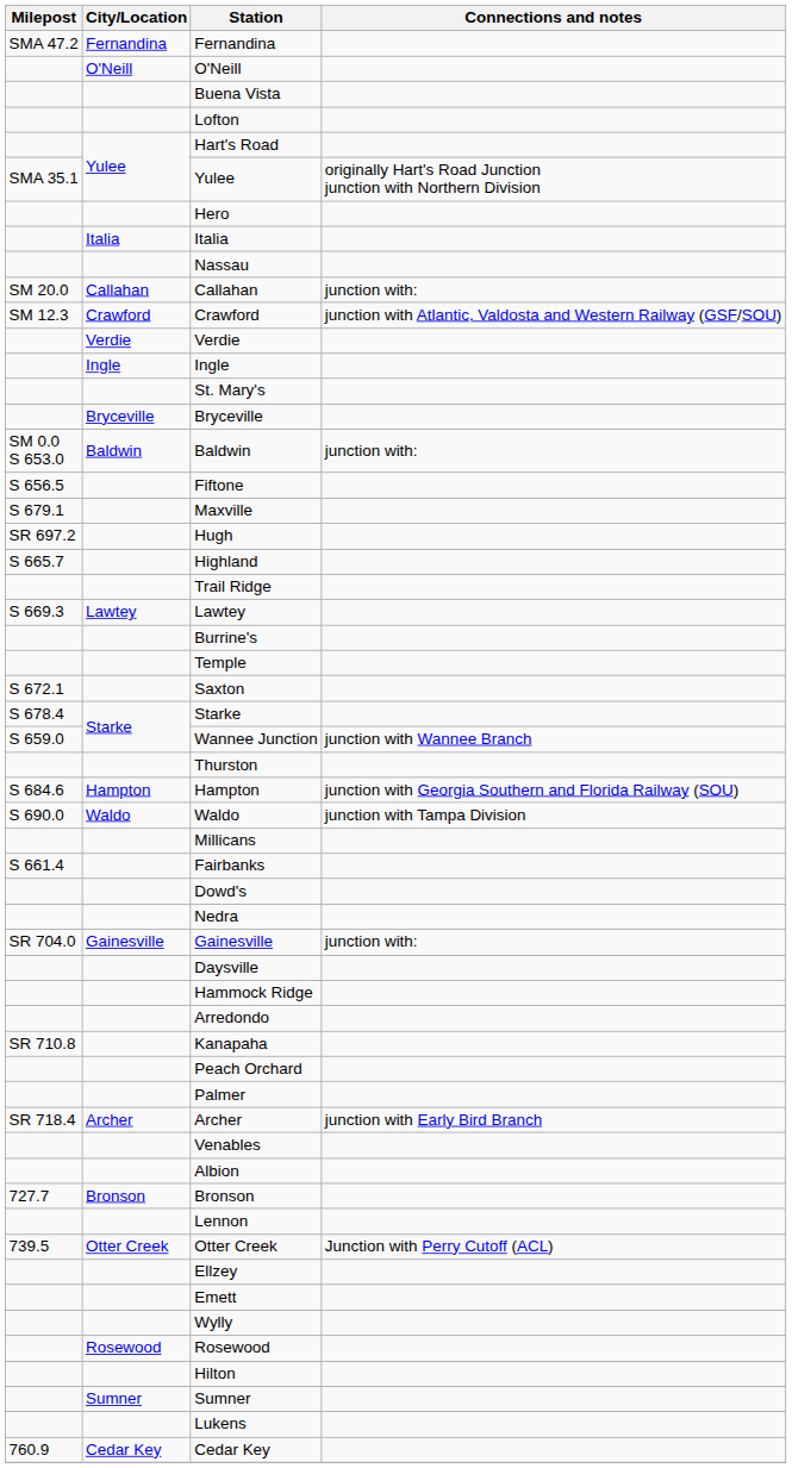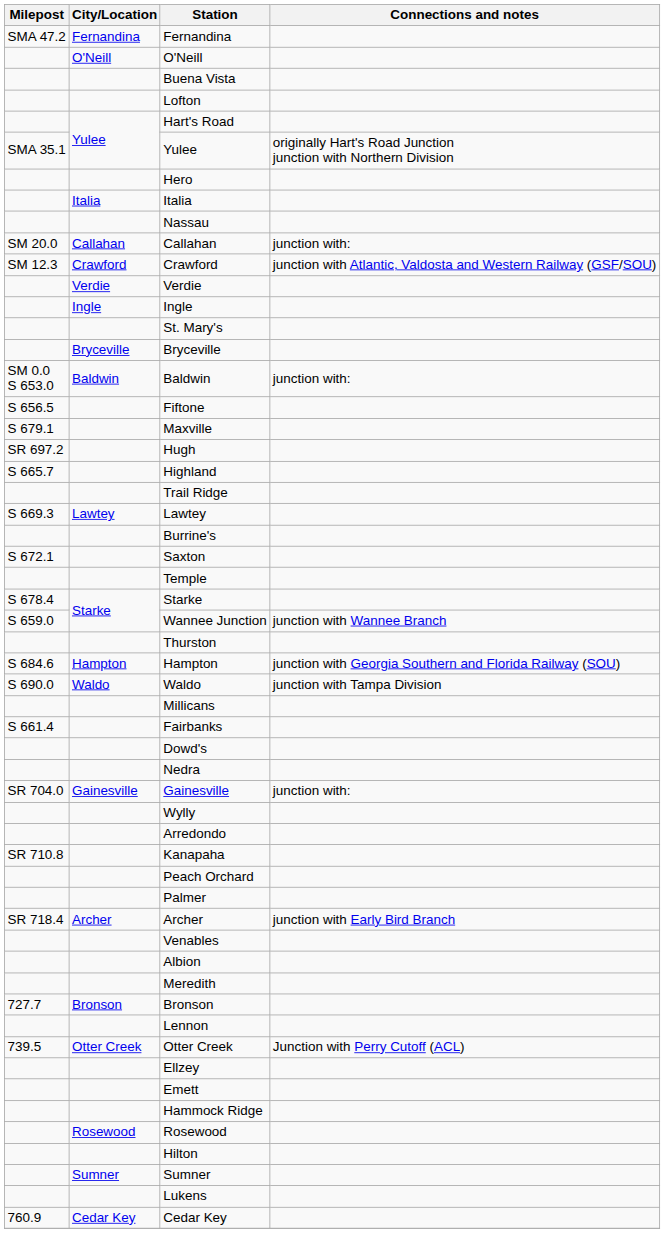rows swapped: Saxton <-> Temple
- row: Daysville
rows swapped: Hammock Ridge <-> Wylly
+ row: Meredith
